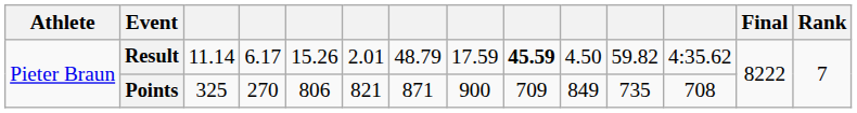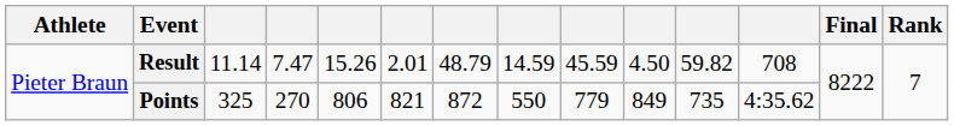Result | column 4: 6.17 -> 7.47
Result | column 8: 17.59 -> 14.59
Result | column 9: bold -> normal
Result | column 12: 4:35.62 -> 708
Points | column 7: 871 -> 872
Points | column 8: 900 -> 550
Points | column 9: 709 -> 779
Points | column 12: 708 -> 4:35.62
